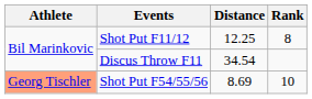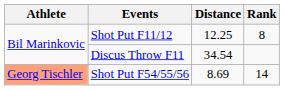Shot Put F54/55/56 | Rank: 10 -> 14
